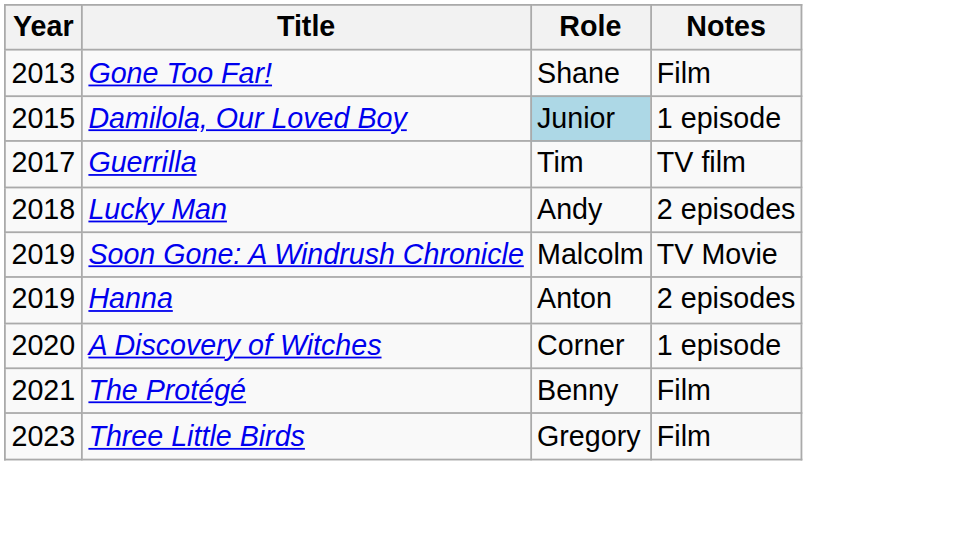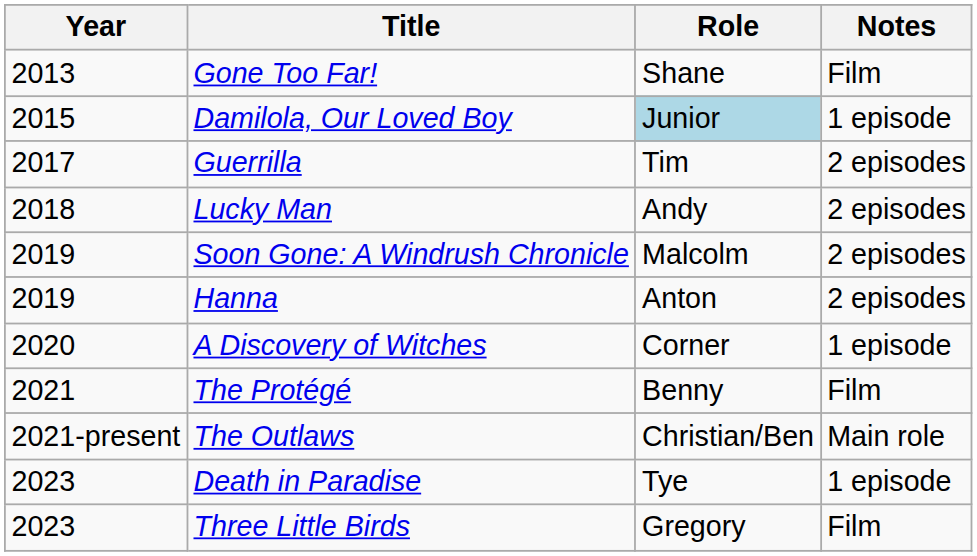Guerrilla | Notes: TV film -> 2 episodes
Soon Gone: A Windrush Chronicle | Notes: TV Movie -> 2 episodes
+ row: 2021-present | The Outlaws | Christian/Ben | Main role
+ row: 2023 | Death in Paradise | Tye | 1 episode
